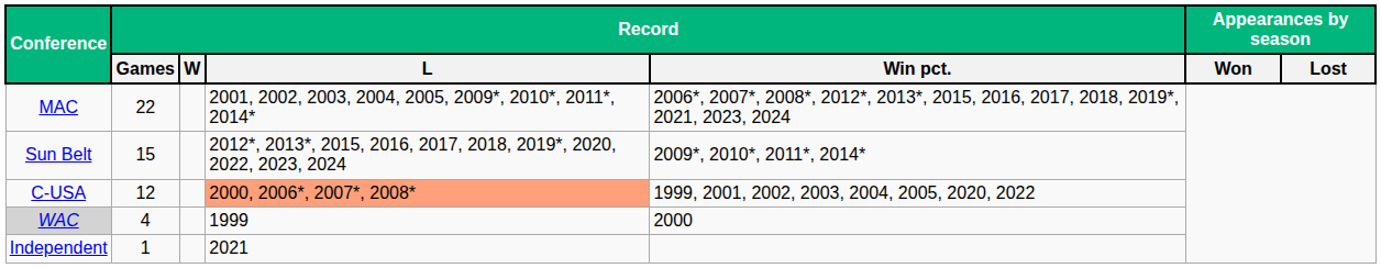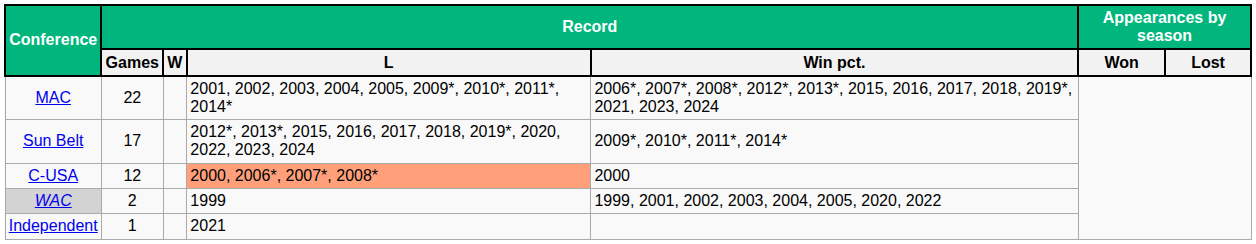Sun Belt | Record / Games: 15 -> 17
C-USA | Record / Win pct.: 1999, 2001, 2002, 2003, 2004, 2005, 2020, 2022 -> 2000
WAC | Record / Games: 4 -> 2
WAC | Record / Win pct.: 2000 -> 1999, 2001, 2002, 2003, 2004, 2005, 2020, 2022
